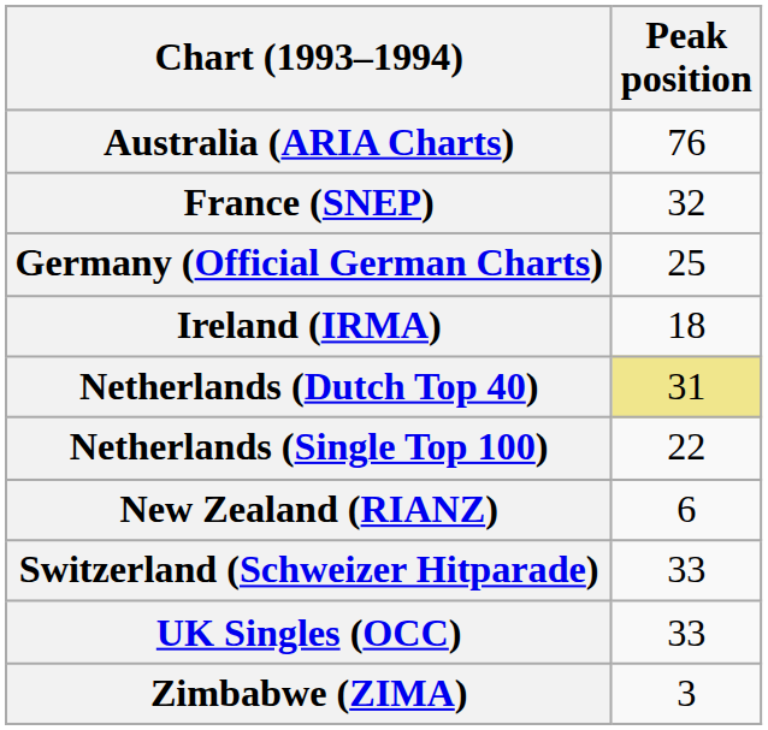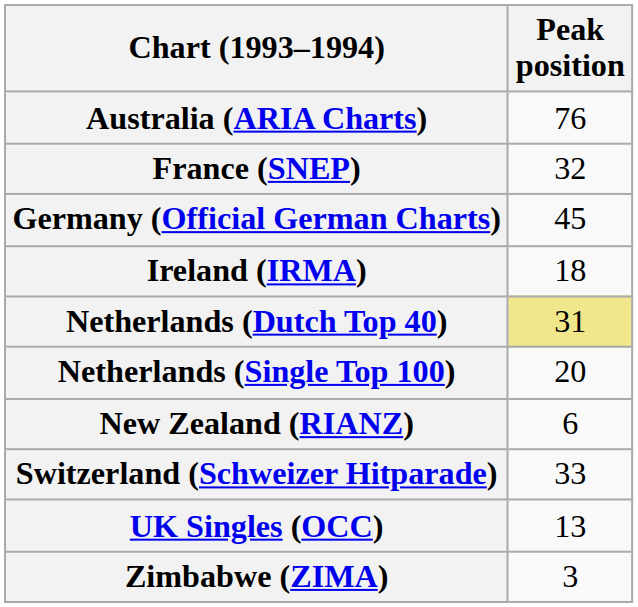Germany (Official German Charts) | Peak position: 25 -> 45
Netherlands (Single Top 100) | Peak position: 22 -> 20
UK Singles (OCC) | Peak position: 33 -> 13
